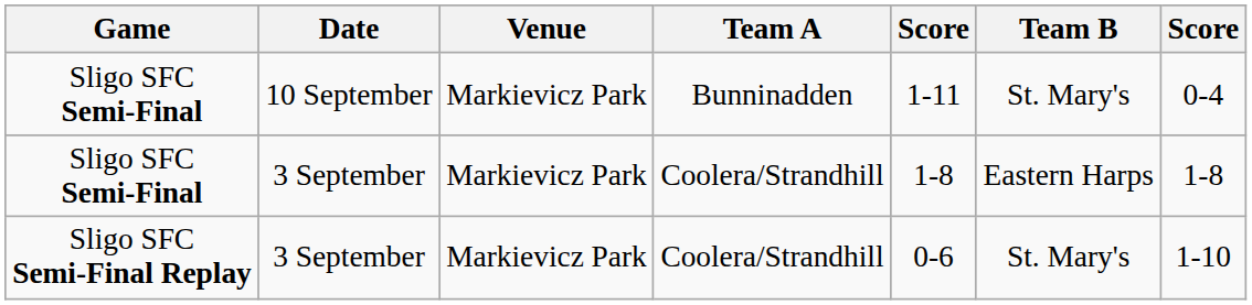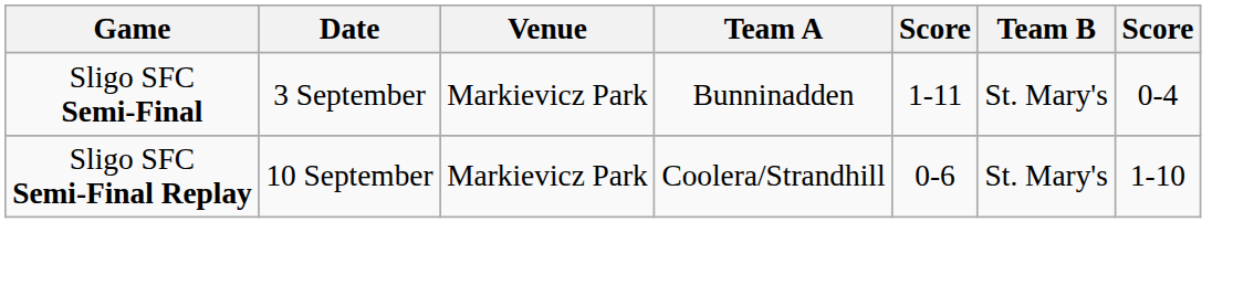Sligo SFC Semi-Final / Bunninadden | Date: 10 September -> 3 September
- row: Sligo SFC Semi-Final | 3 September | Markievicz Park | Coolera/Strandhill | 1-8 | Eastern Harps | 1-8
Sligo SFC Semi-Final Replay | Date: 3 September -> 10 September
